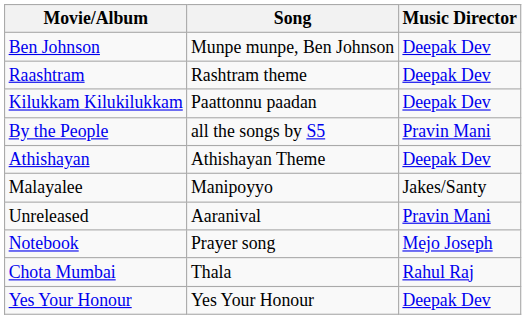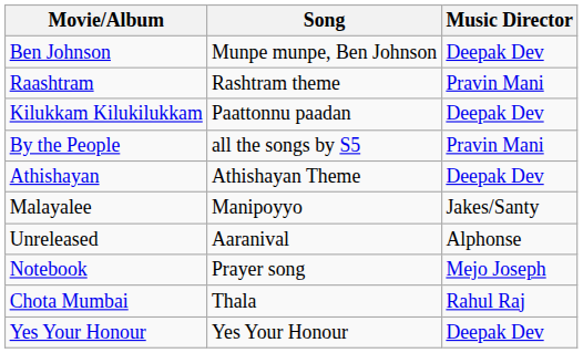Raashtram | Music Director: Deepak Dev -> Pravin Mani
Unreleased | Music Director: Pravin Mani -> Alphonse
